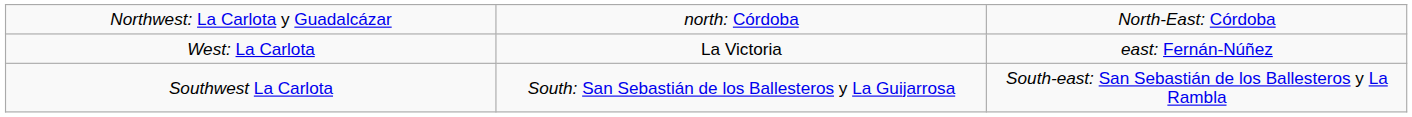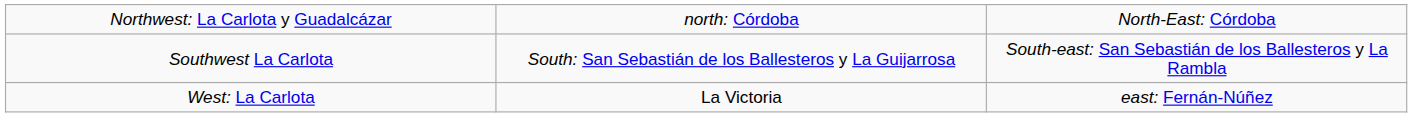rows swapped: West: La Carlota <-> Southwest La Carlota
